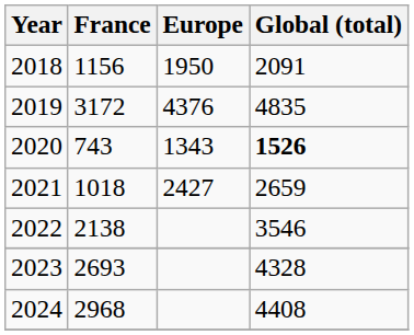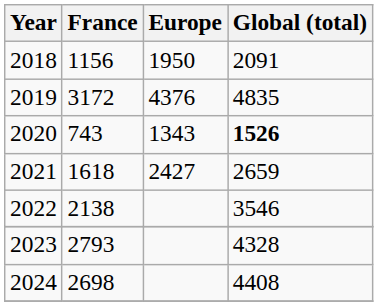2021 | France: 1018 -> 1618
2023 | France: 2693 -> 2793
2024 | France: 2968 -> 2698
